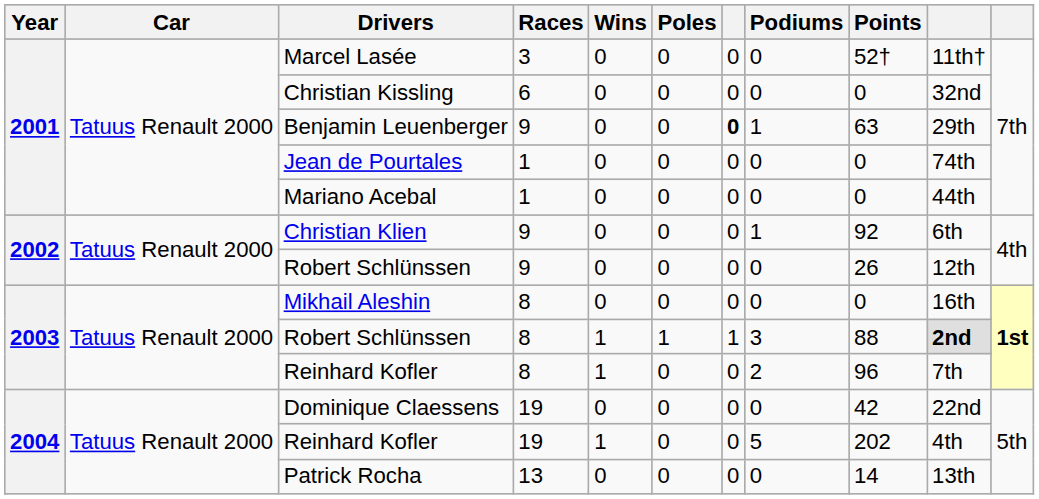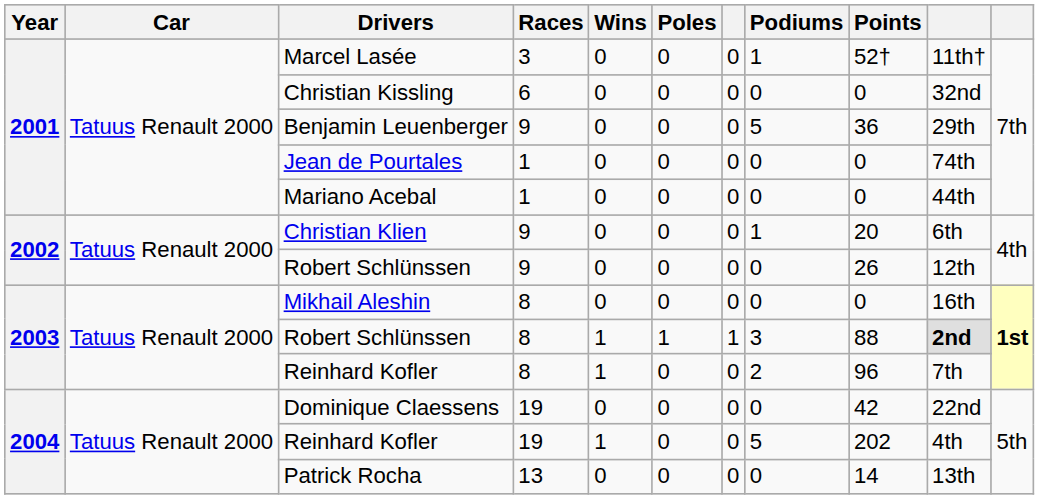Marcel Lasée | Podiums: 0 -> 1
Benjamin Leuenberger | column 7: bold -> normal
Benjamin Leuenberger | Podiums: 1 -> 5
Benjamin Leuenberger | Points: 63 -> 36
Christian Klien | Points: 92 -> 20
